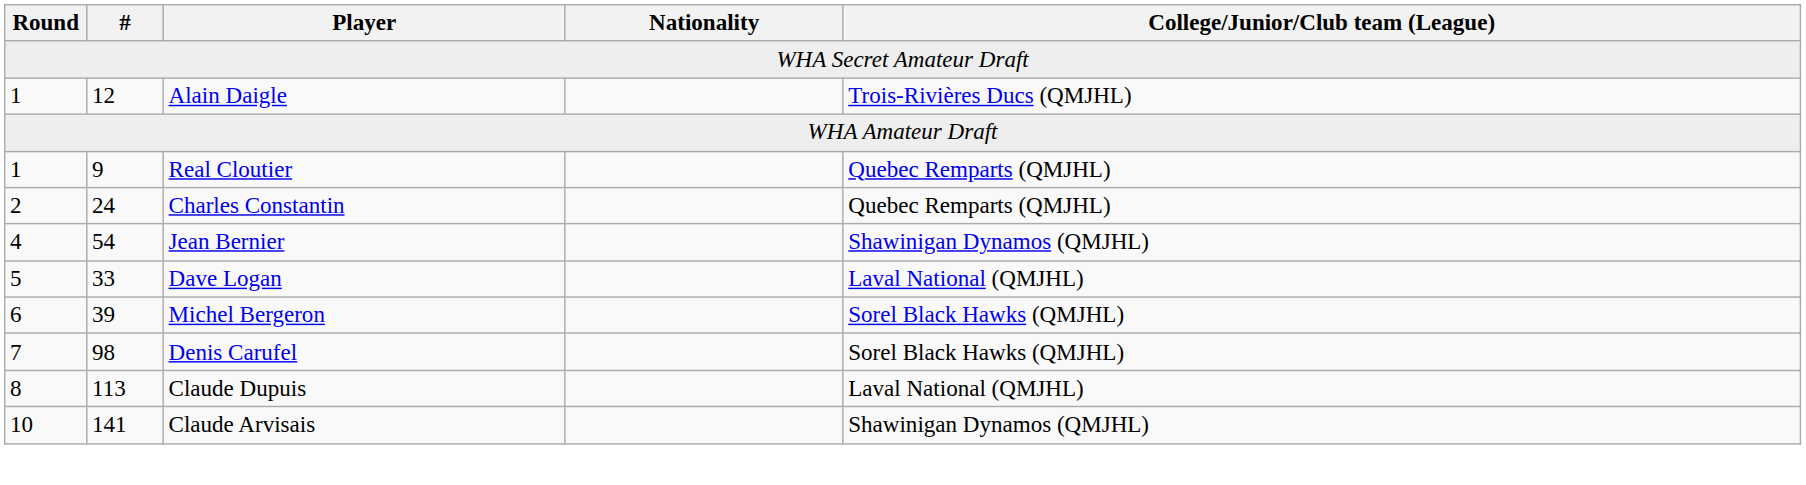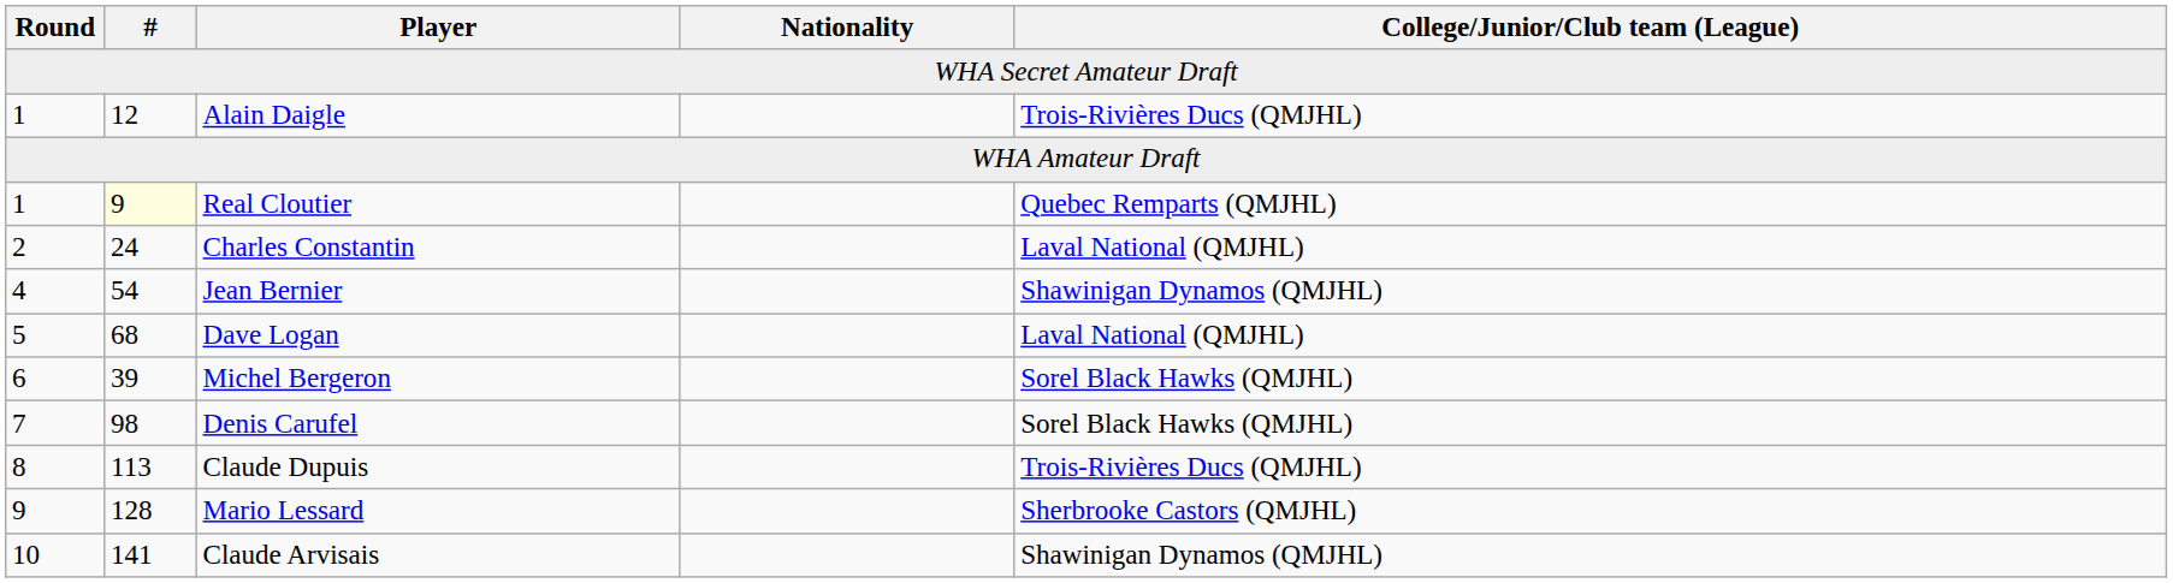Real Cloutier | #: no background -> lightyellow background
Charles Constantin | College/Junior/Club team (League): Quebec Remparts (QMJHL) -> Laval National (QMJHL)
Dave Logan | #: 33 -> 68
Claude Dupuis | College/Junior/Club team (League): Laval National (QMJHL) -> Trois-Rivières Ducs (QMJHL)
+ row: 9 | 128 | Mario Lessard | Sherbrooke Castors (QMJHL)
